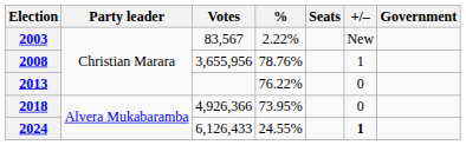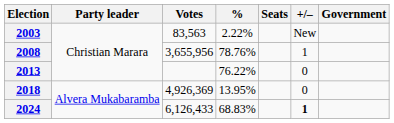2003 | Votes: 83,567 -> 83,563
2018 | Votes: 4,926,366 -> 4,926,369
2018 | %: 73.95% -> 13.95%
2024 | %: 24.55% -> 68.83%
